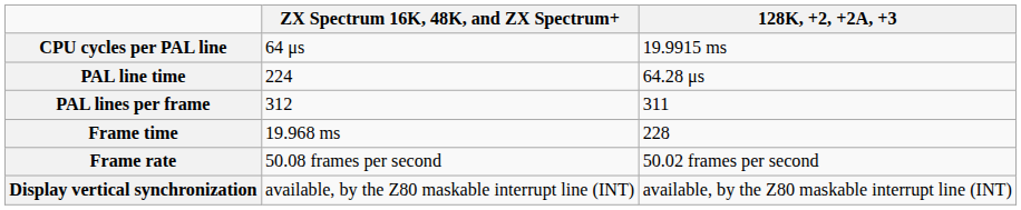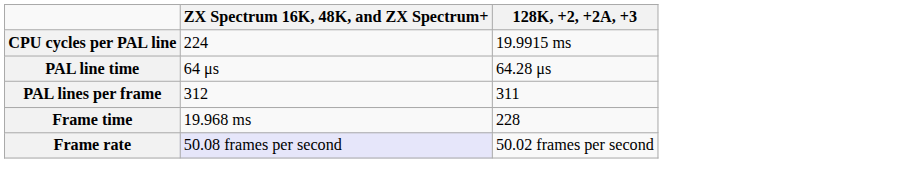CPU cycles per PAL line | ZX Spectrum 16K, 48K, and ZX Spectrum+: 64 μs -> 224
PAL line time | ZX Spectrum 16K, 48K, and ZX Spectrum+: 224 -> 64 μs
Frame rate | ZX Spectrum 16K, 48K, and ZX Spectrum+: no background -> lavender background
- row: Display vertical synchronization | available, by the Z80 maskable interrupt line (INT) | available, by the Z80 maskable interrupt line (INT)
